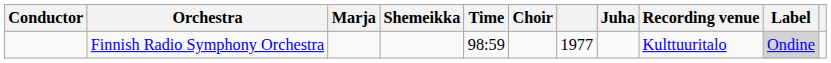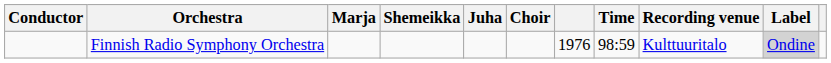columns swapped: Juha <-> Time
Finnish Radio Symphony Orchestra | column 7: 1977 -> 1976
